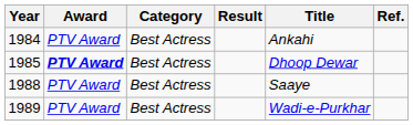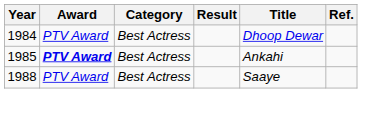1984 | Title: Ankahi -> Dhoop Dewar
1985 | Title: Dhoop Dewar -> Ankahi
- row: 1989 | PTV Award | Best Actress | Wadi-e-Purkhar
